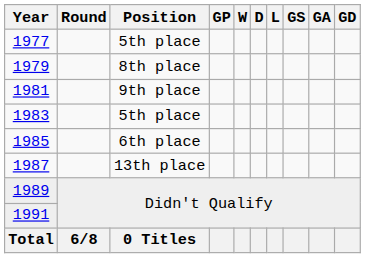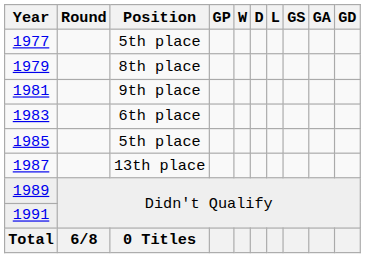1983 | Position: 5th place -> 6th place
1985 | Position: 6th place -> 5th place
